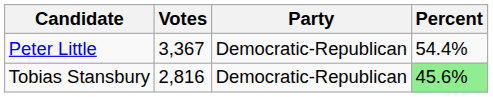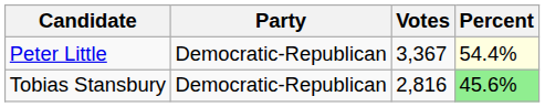columns swapped: Party <-> Votes
Peter Little | Percent: no background -> lightyellow background
